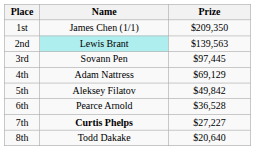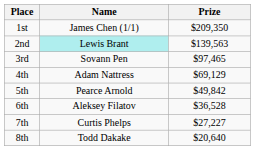3rd | Prize: $97,445 -> $97,465
5th | Name: Aleksey Filatov -> Pearce Arnold
6th | Name: Pearce Arnold -> Aleksey Filatov
7th | Name: bold -> normal
